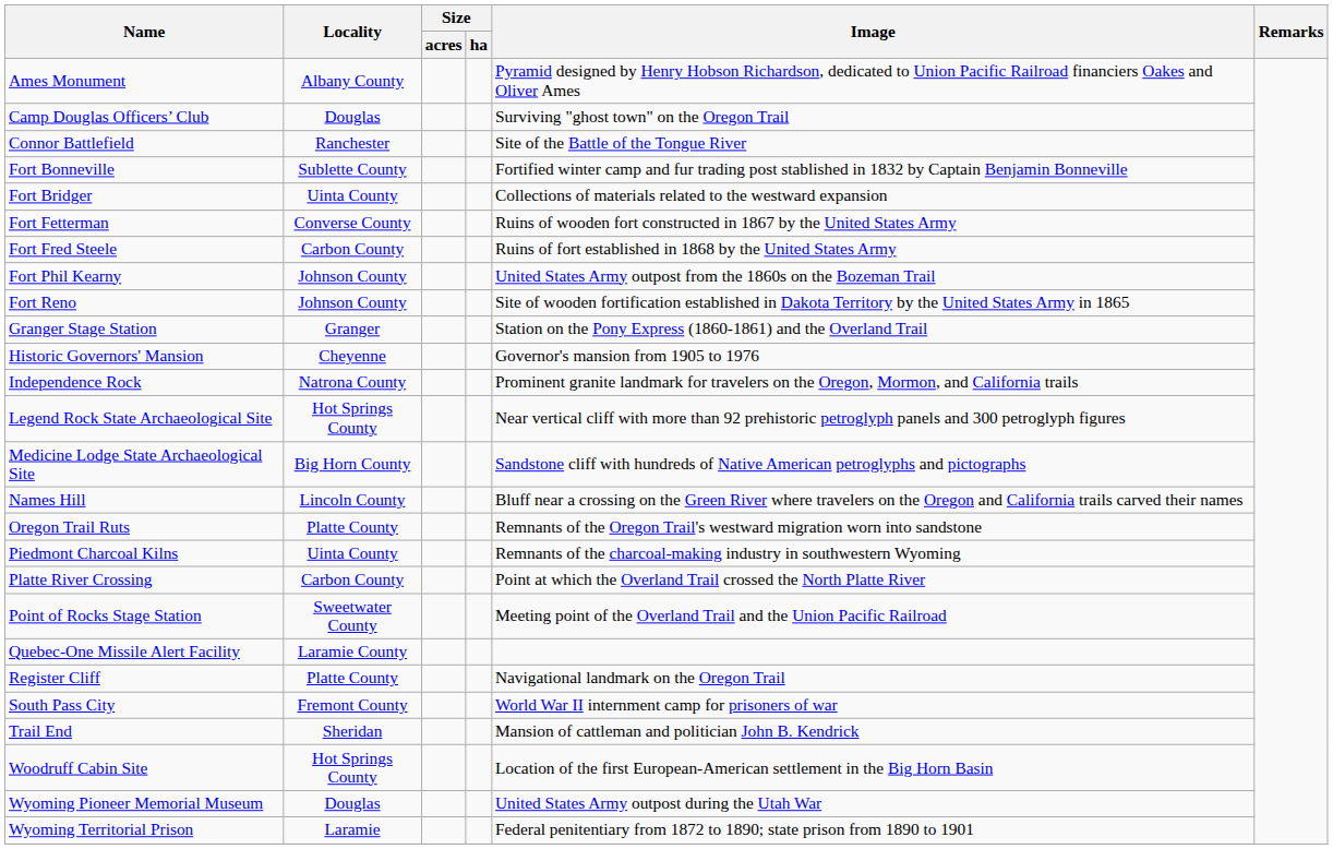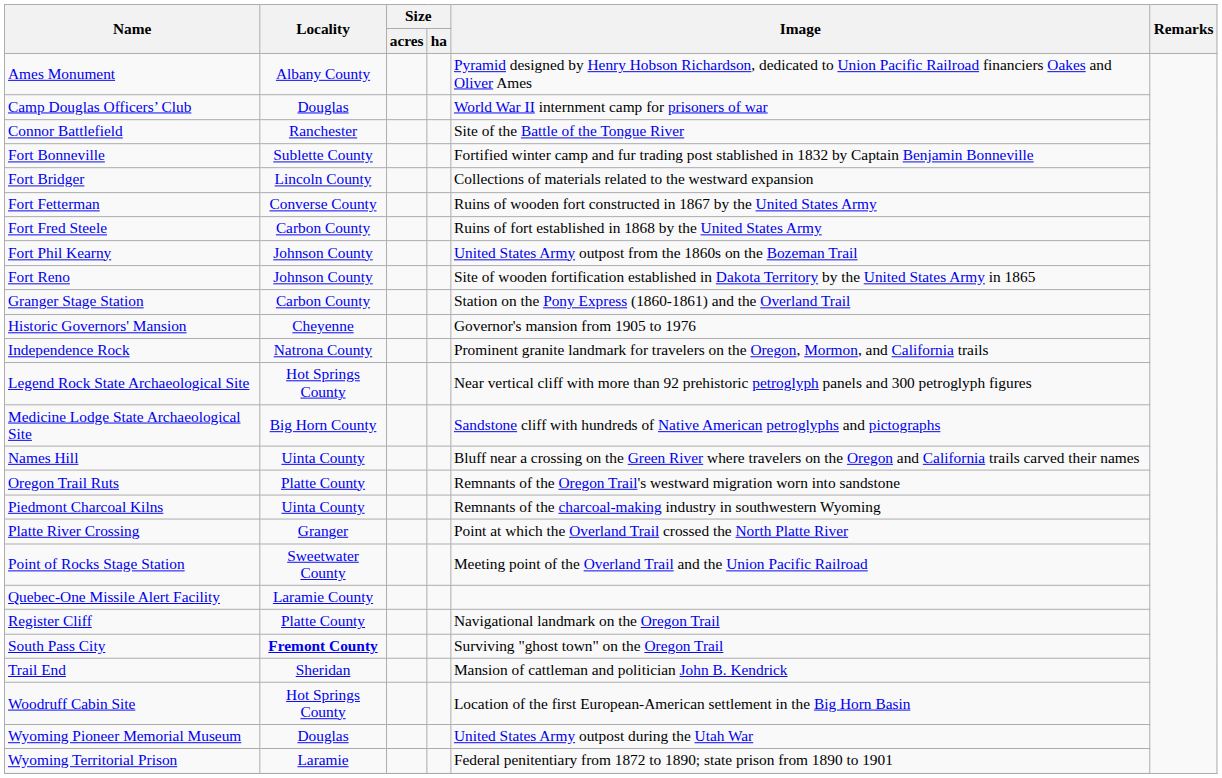Camp Douglas Officers’ Club | Image: Surviving "ghost town" on the Oregon Trail -> World War II internment camp for prisoners of war
Fort Bridger | Locality: Uinta County -> Lincoln County
Granger Stage Station | Locality: Granger -> Carbon County
Names Hill | Locality: Lincoln County -> Uinta County
Platte River Crossing | Locality: Carbon County -> Granger
South Pass City | Locality: normal -> bold
South Pass City | Image: World War II internment camp for prisoners of war -> Surviving "ghost town" on the Oregon Trail
